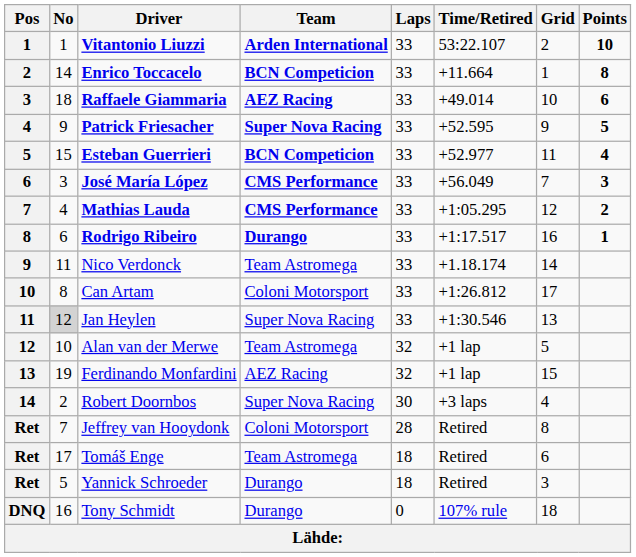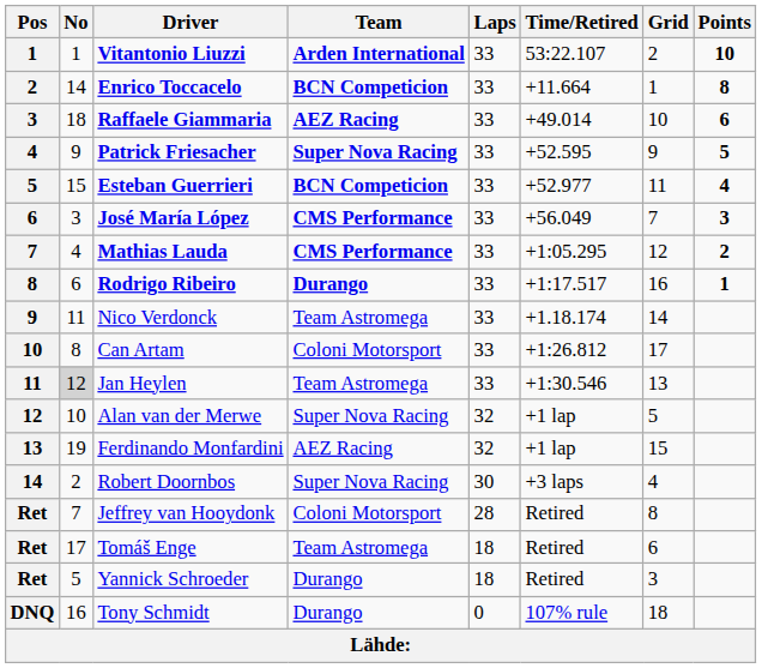Jan Heylen | Team: Super Nova Racing -> Team Astromega
Alan van der Merwe | Team: Team Astromega -> Super Nova Racing
